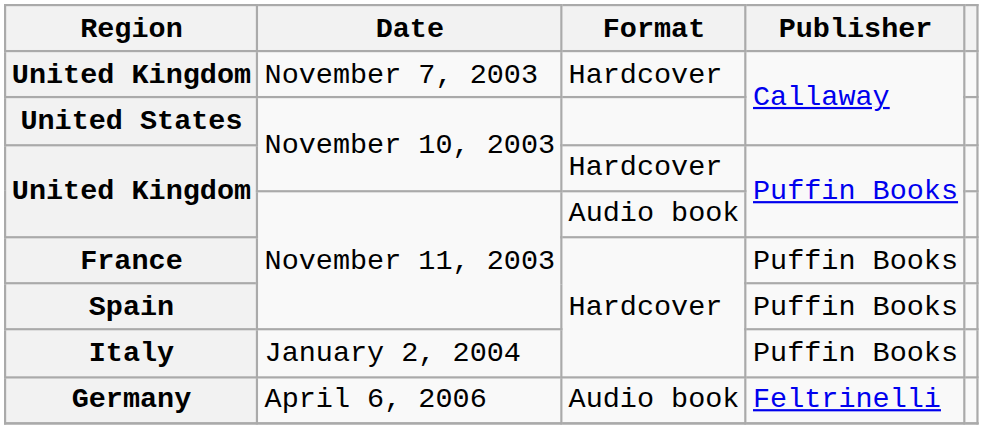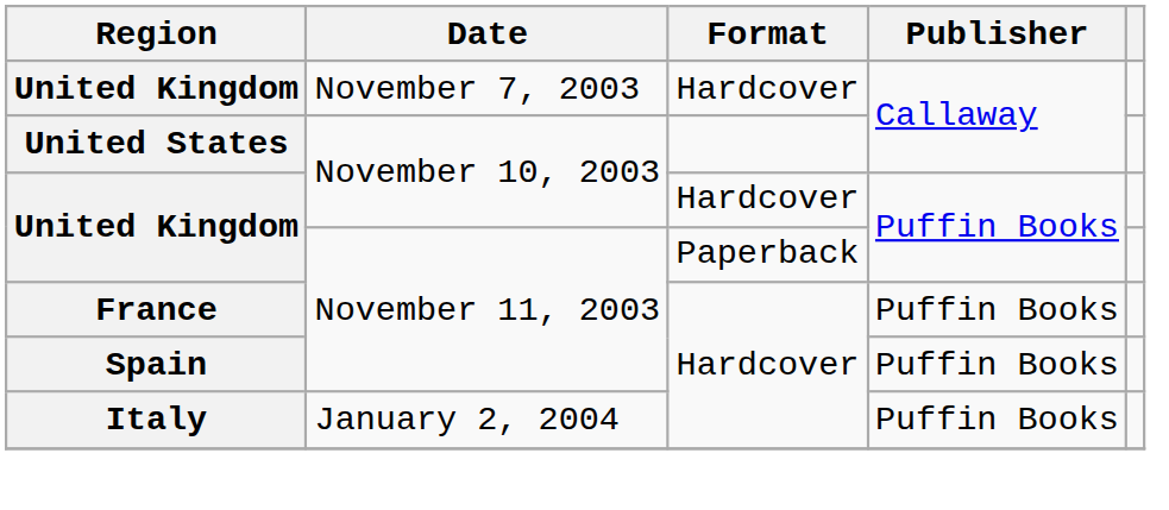United Kingdom / November 11, 2003 | Format: Audio book -> Paperback
- row: Germany | April 6, 2006 | Audio book | Feltrinelli
